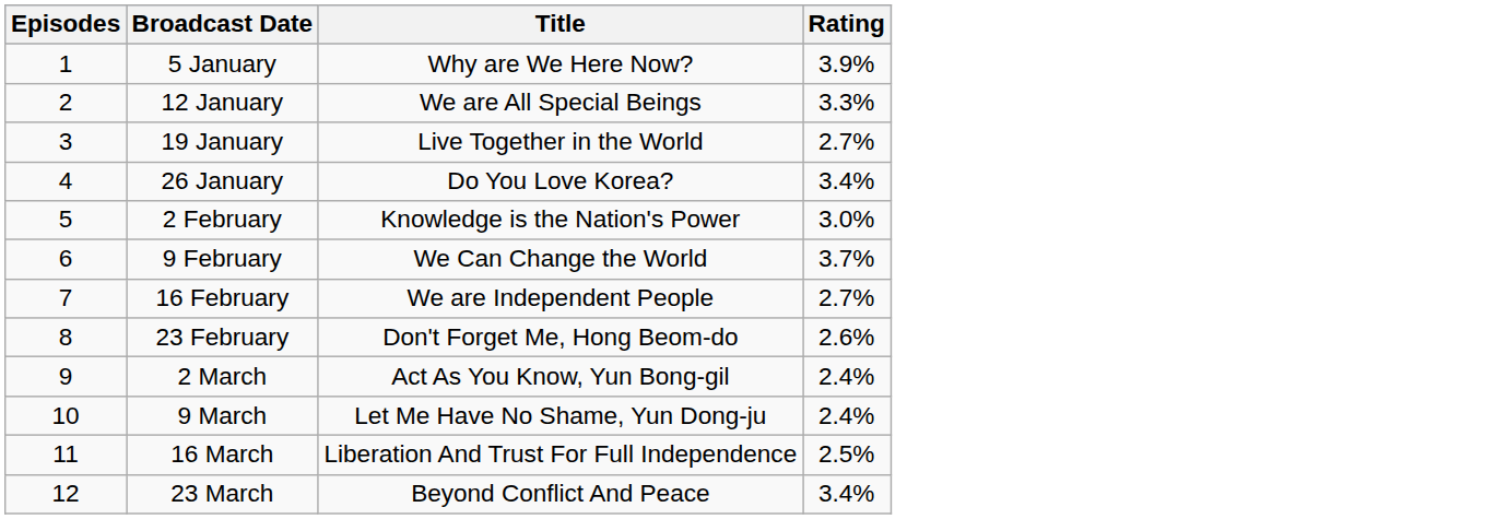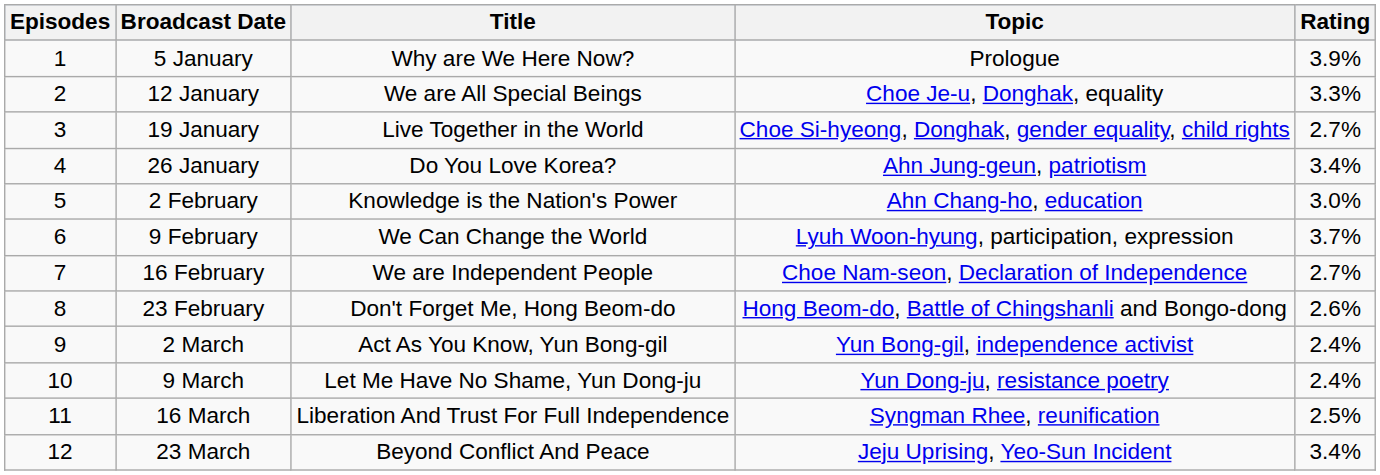+ column: Topic | Prologue | Choe Je-u, Donghak, equality | Choe Si-hyeong, Donghak, gender equality, child rights | Ahn Jung-geun, patriotism | Ahn Chang-ho, education | Lyuh Woon-hyung, participation, expression | Choe Nam-seon, Declaration of Independence | Hong Beom-do, Battle of Chingshanli and Bongo-dong | Yun Bong-gil, independence activist | Yun Dong-ju, resistance poetry | Syngman Rhee, reunification | Jeju Uprising, Yeo-Sun Incident
